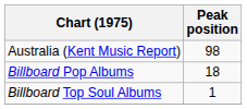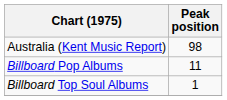Billboard Pop Albums | Peak position: 18 -> 11
